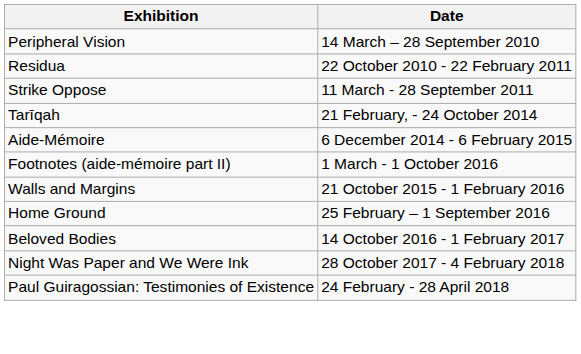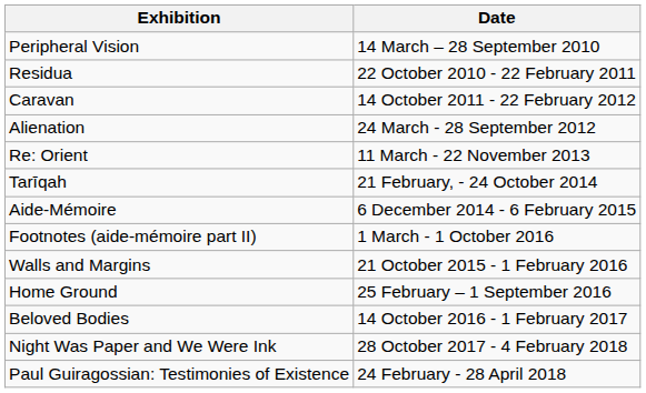- row: Strike Oppose | 11 March - 28 September 2011
+ row: Caravan | 14 October 2011 - 22 February 2012
+ row: Alienation | 24 March - 28 September 2012
+ row: Re: Orient | 11 March - 22 November 2013
